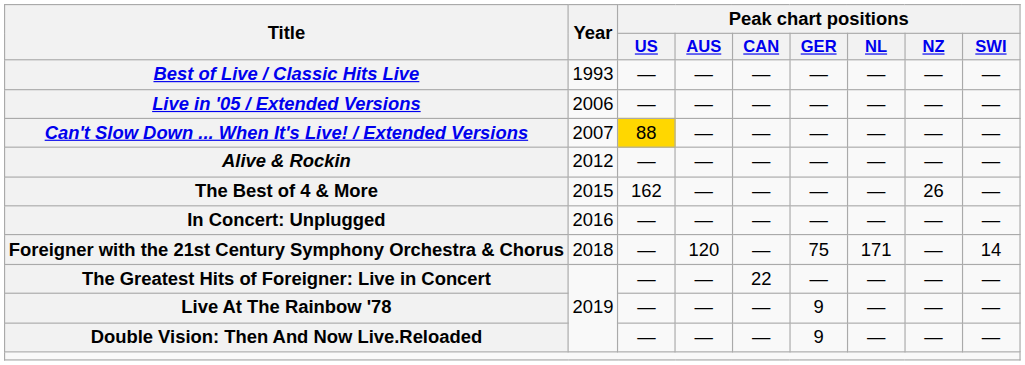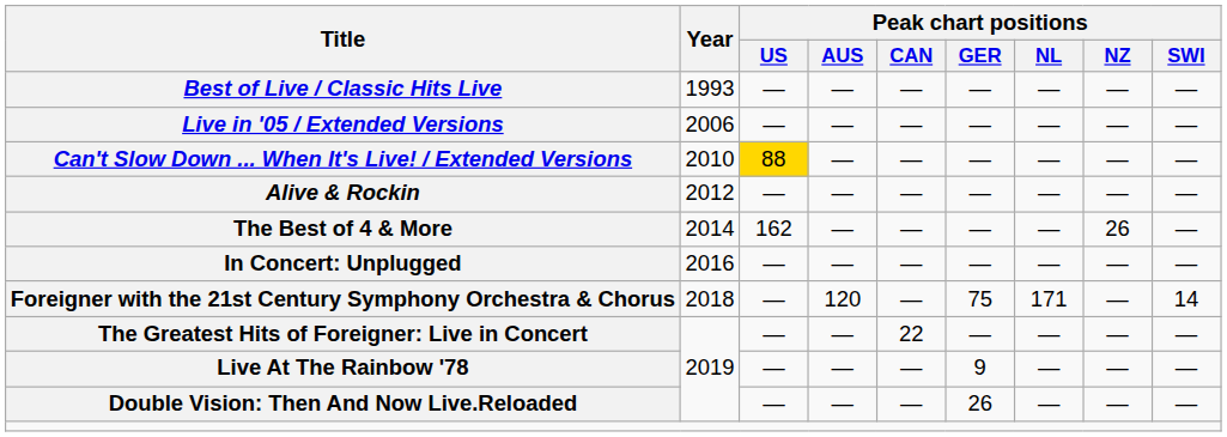Can't Slow Down ... When It's Live! / Extended Versions | Year: 2007 -> 2010
The Best of 4 & More | Year: 2015 -> 2014
Double Vision: Then And Now Live.Reloaded | Peak chart positions / GER: 9 -> 26
